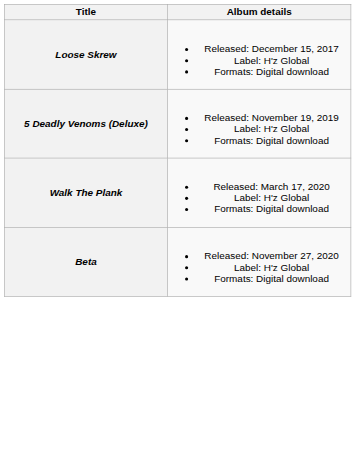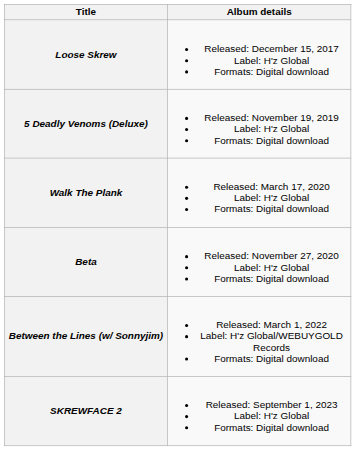+ row: Between the Lines (w/ Sonnyjim) | Released: March 1, 2022 Label: H'z Global/WEBUYGOLD Records Formats: Digital download
+ row: SKREWFACE 2 | Released: September 1, 2023 Label: H'z Global Formats: Digital download
